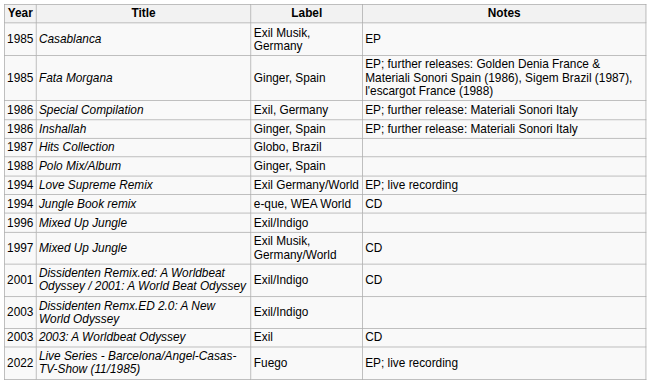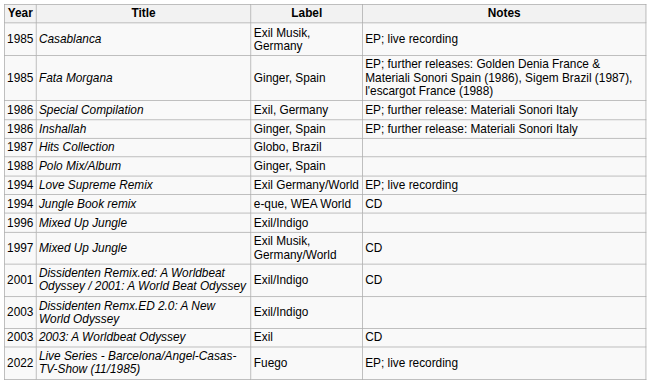Casablanca | Notes: EP -> EP; live recording
